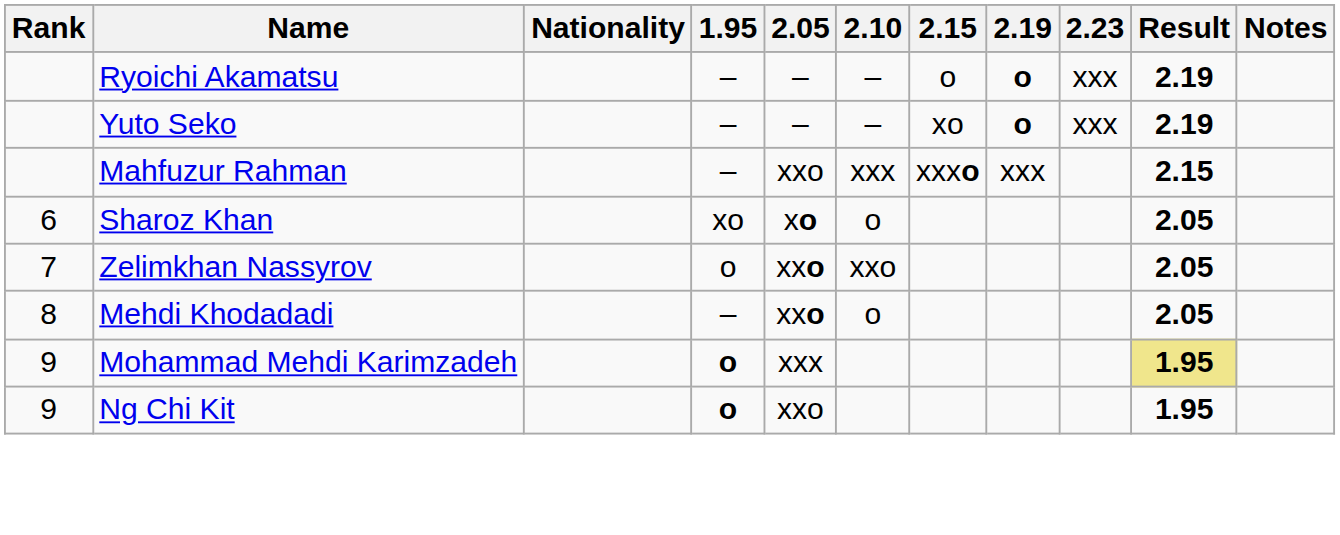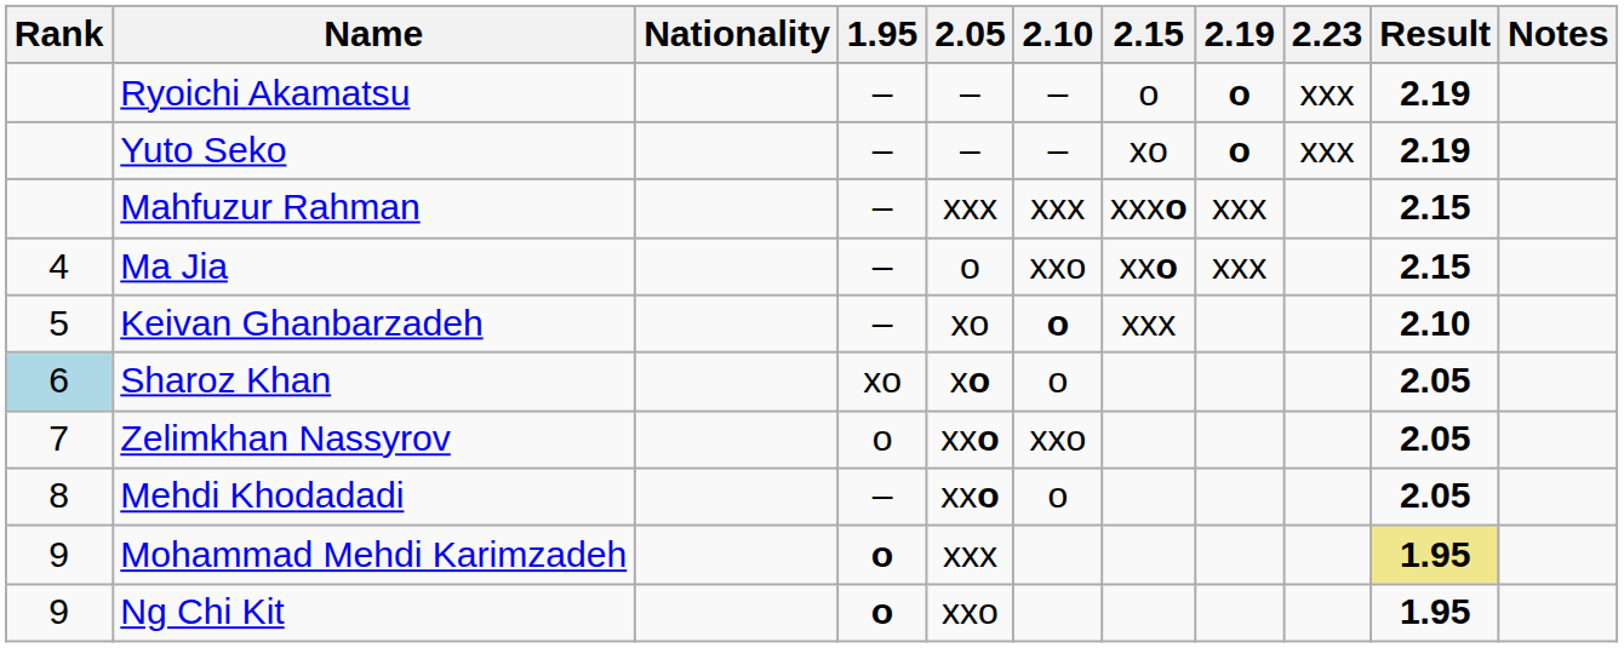Mahfuzur Rahman | 2.05: xxo -> xxx
+ row: 4 | Ma Jia | – | o | xxo | xxo | xxx | 2.15
+ row: 5 | Keivan Ghanbarzadeh | – | xo | o | xxx | 2.10
Sharoz Khan | Rank: no background -> lightblue background
